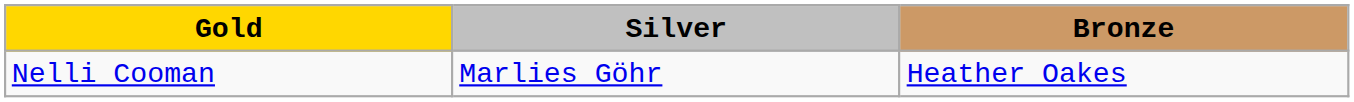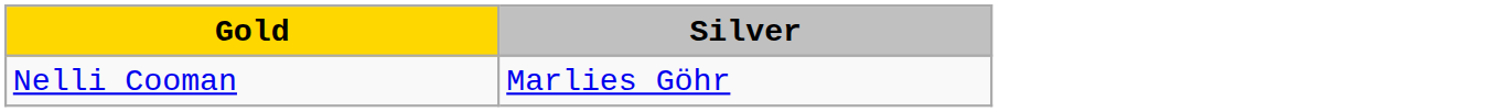- column: Bronze | Heather Oakes
